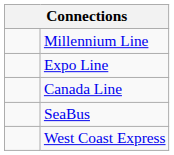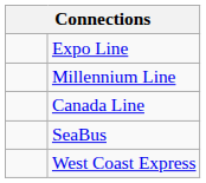rows swapped: Expo Line <-> Millennium Line
